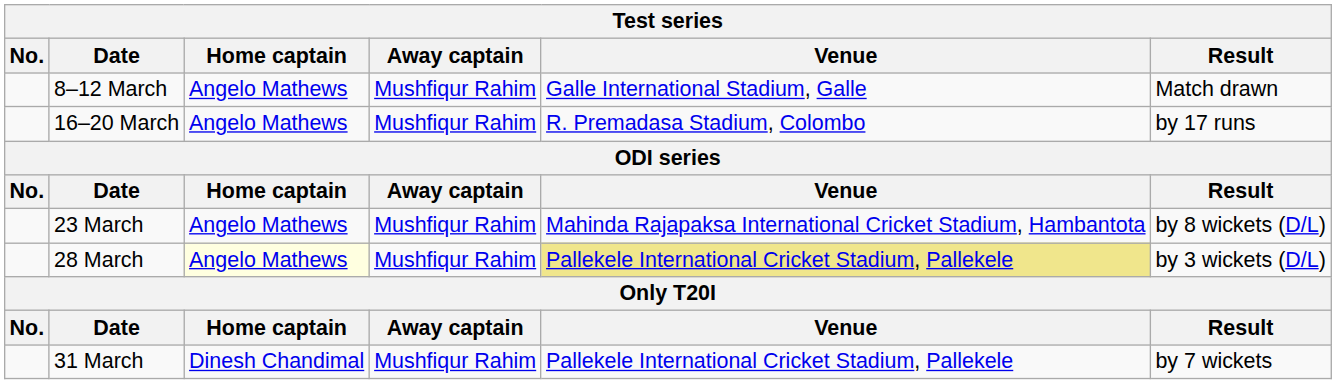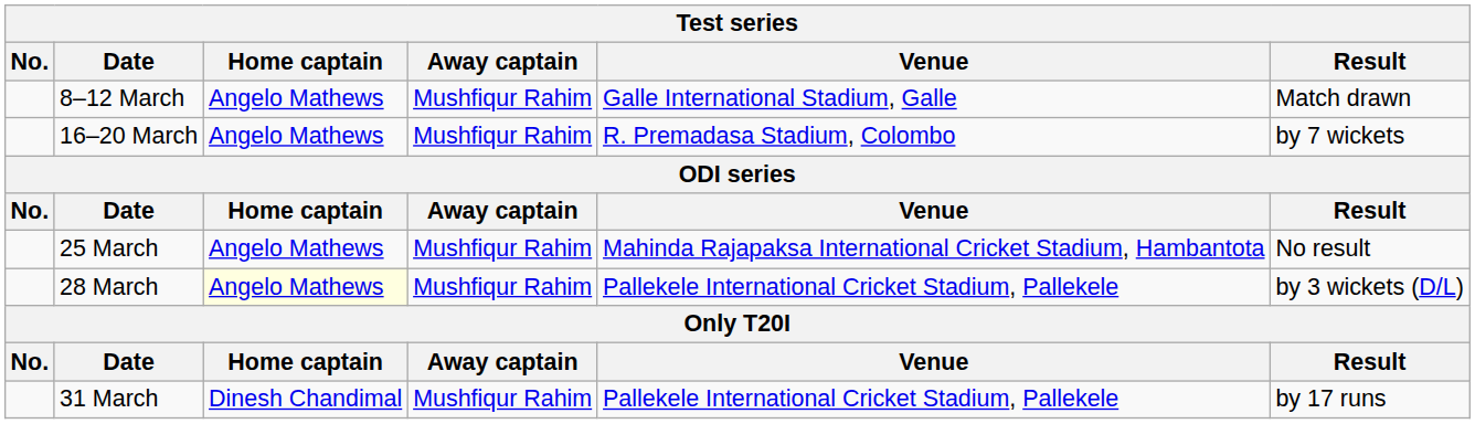16–20 March | Result: by 17 runs -> by 7 wickets
- row: 23 March | Angelo Mathews | Mushfiqur Rahim | Mahinda Rajapaksa International Cricket Stadium, Hambantota | by 8 wickets (D/L)
+ row: 25 March | Angelo Mathews | Mushfiqur Rahim | Mahinda Rajapaksa International Cricket Stadium, Hambantota | No result
28 March | Venue: khaki background -> no background
31 March | Result: by 7 wickets -> by 17 runs
